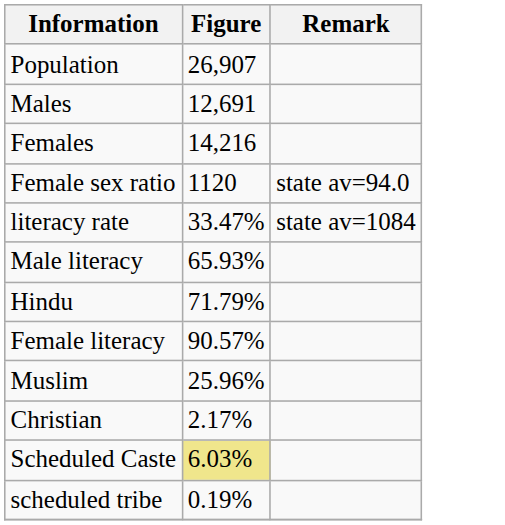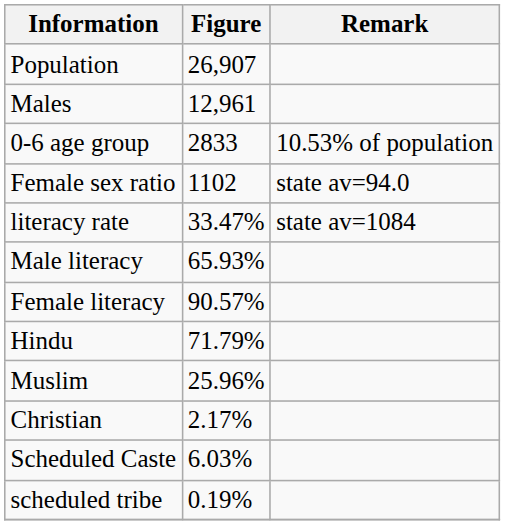Males | Figure: 12,691 -> 12,961
- row: Females | 14,216
+ row: 0-6 age group | 2833 | 10.53% of population
Female sex ratio | Figure: 1120 -> 1102
rows swapped: Female literacy <-> Hindu
Scheduled Caste | Figure: khaki background -> no background
